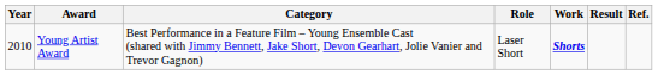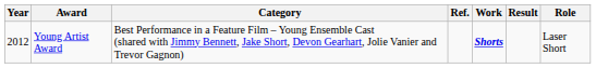columns swapped: Role <-> Ref.
Young Artist Award | Year: 2010 -> 2012
